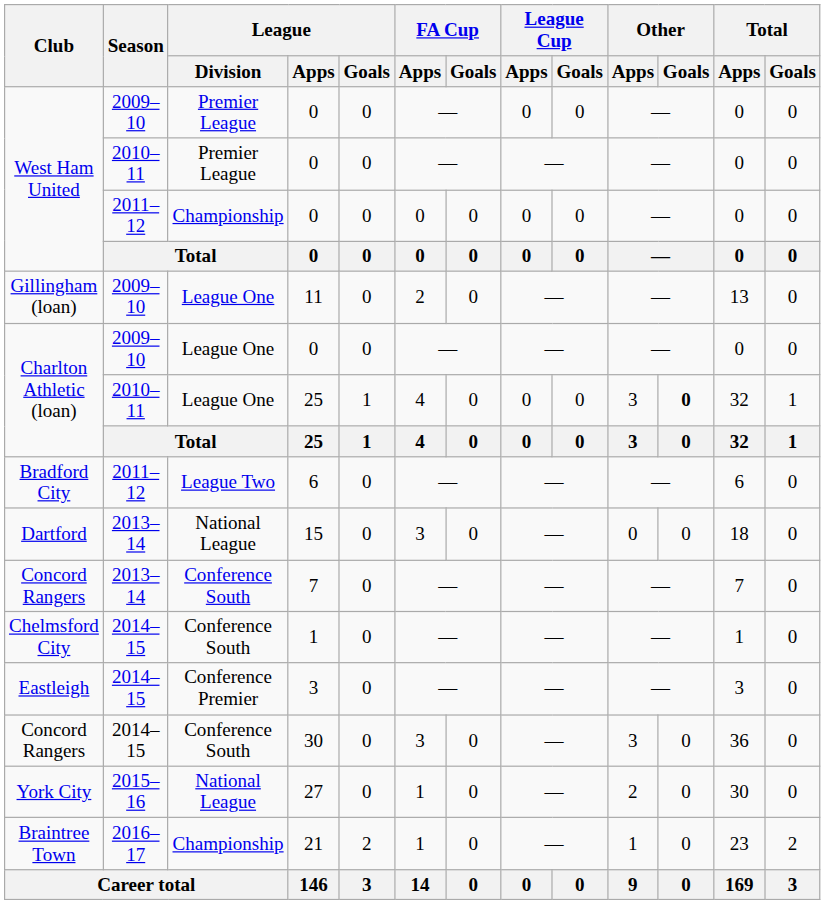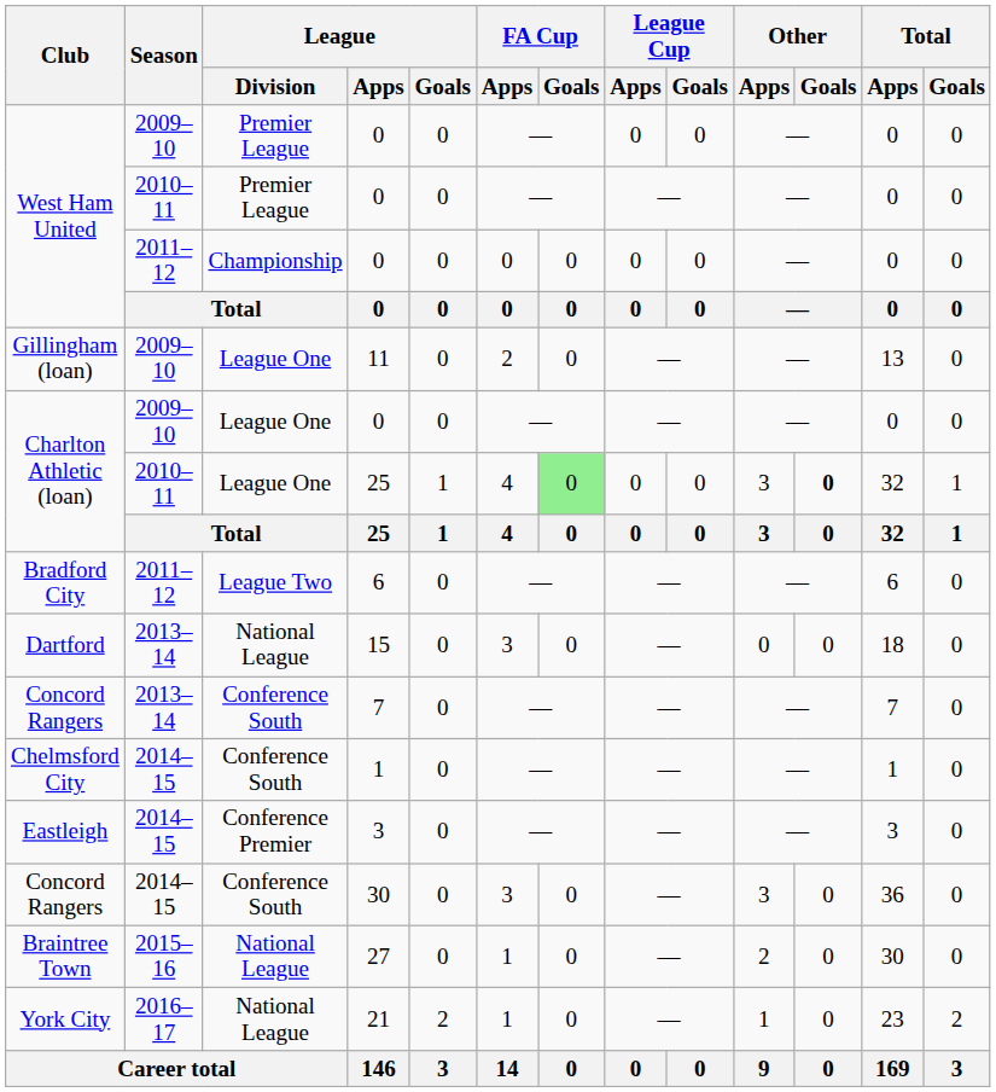2010–11 / 25 | FA Cup / Goals: no background -> lightgreen background
27 | Club: York City -> Braintree Town
21 | Club: Braintree Town -> York City
21 | League / Division: Championship -> National League
